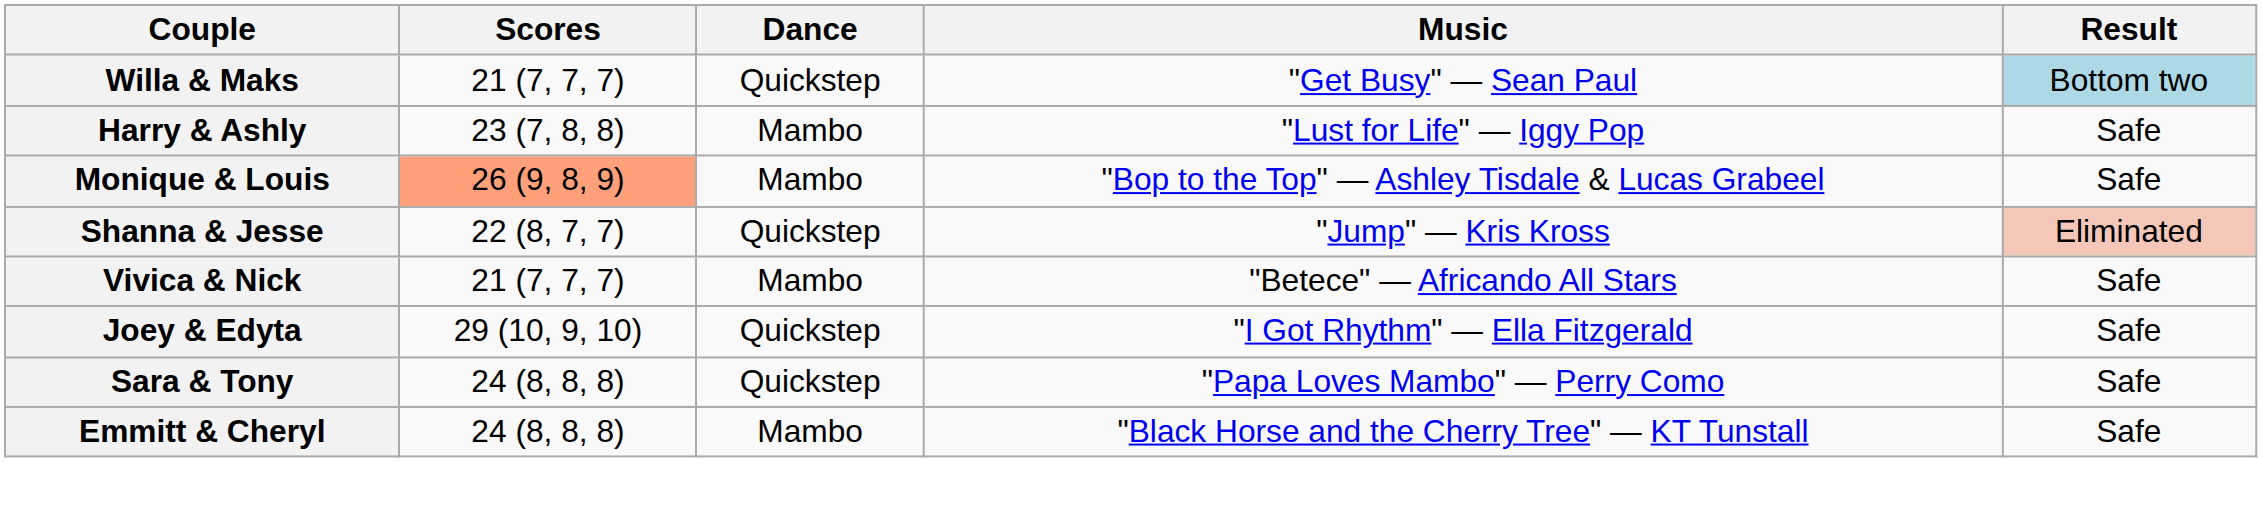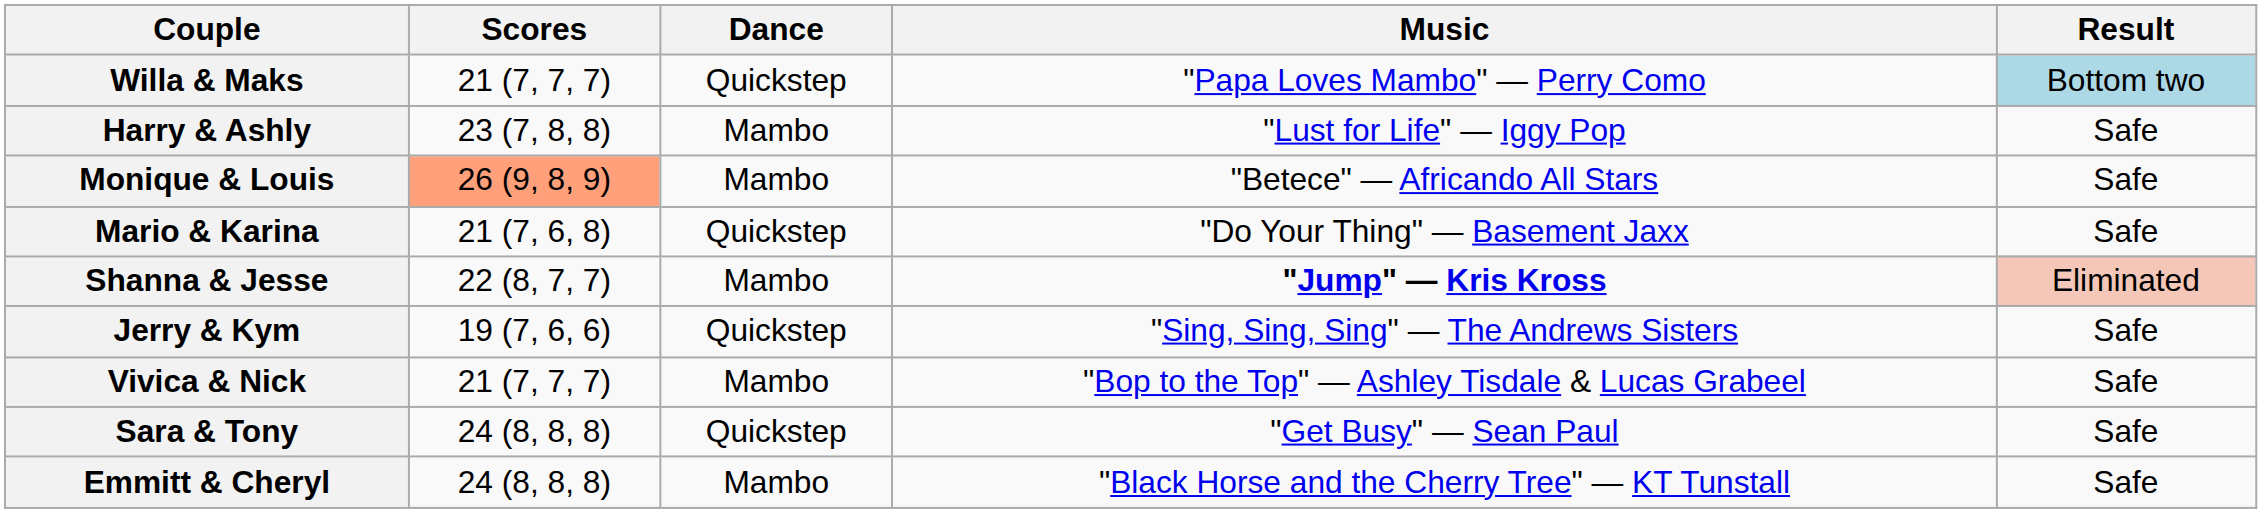Willa & Maks | Music: "Get Busy" — Sean Paul -> "Papa Loves Mambo" — Perry Como
Monique & Louis | Music: "Bop to the Top" — Ashley Tisdale & Lucas Grabeel -> "Betece" — Africando All Stars
+ row: Mario & Karina | 21 (7, 6, 8) | Quickstep | "Do Your Thing" — Basement Jaxx | Safe
Shanna & Jesse | Dance: Quickstep -> Mambo
Shanna & Jesse | Music: normal -> bold
+ row: Jerry & Kym | 19 (7, 6, 6) | Quickstep | "Sing, Sing, Sing" — The Andrews Sisters | Safe
Vivica & Nick | Music: "Betece" — Africando All Stars -> "Bop to the Top" — Ashley Tisdale & Lucas Grabeel
- row: Joey & Edyta | 29 (10, 9, 10) | Quickstep | "I Got Rhythm" — Ella Fitzgerald | Safe
Sara & Tony | Music: "Papa Loves Mambo" — Perry Como -> "Get Busy" — Sean Paul
